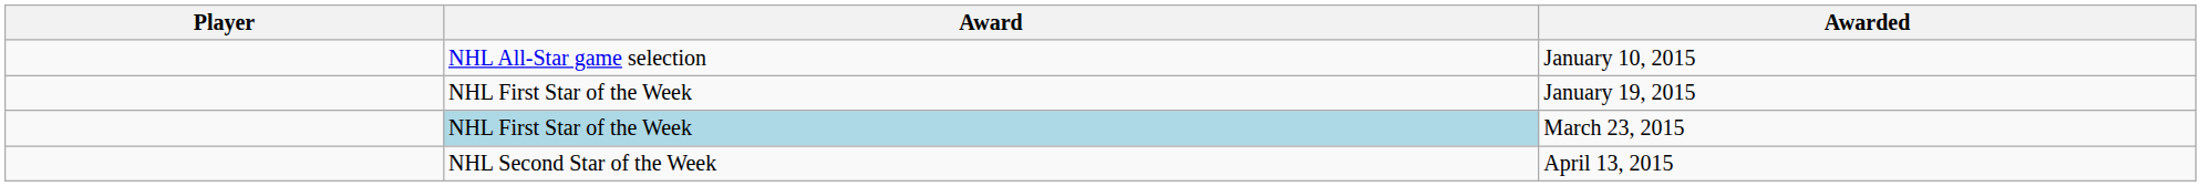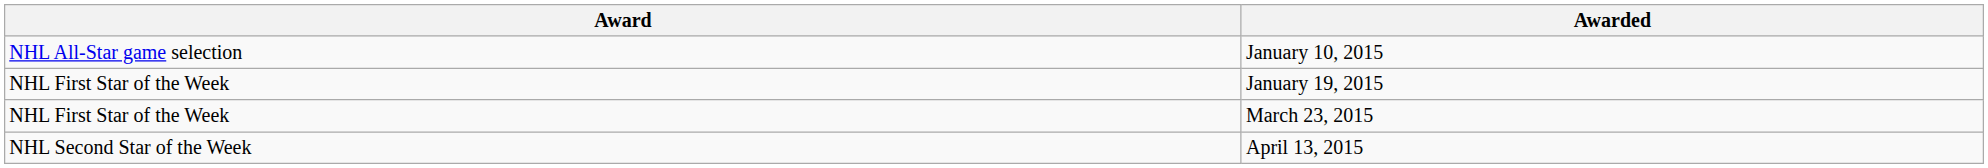- column: Player
March 23, 2015 | Award: lightblue background -> no background
